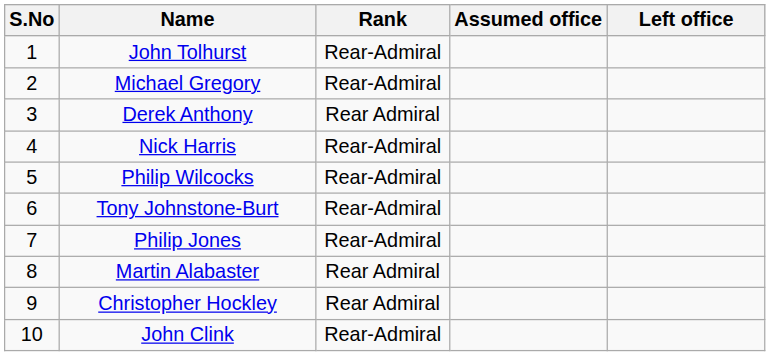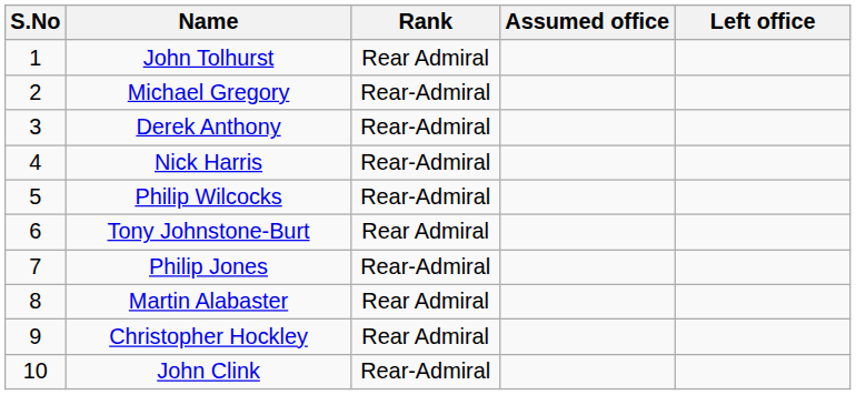John Tolhurst | Rank: Rear-Admiral -> Rear Admiral
Derek Anthony | Rank: Rear Admiral -> Rear-Admiral
Tony Johnstone-Burt | Rank: Rear-Admiral -> Rear Admiral
